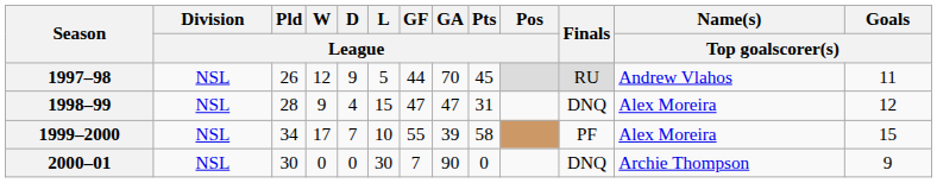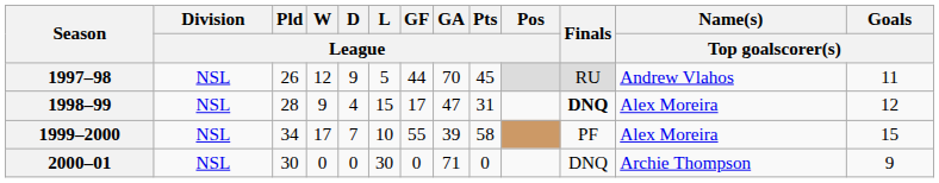1998–99 | GF / League: 47 -> 17
1998–99 | Finals: normal -> bold
2000–01 | GF / League: 7 -> 0
2000–01 | GA / League: 90 -> 71
